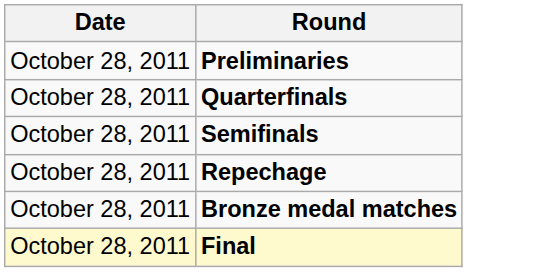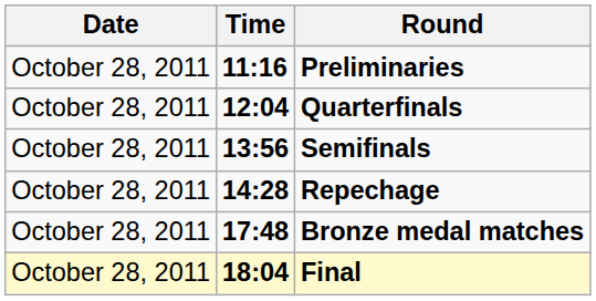+ column: Time | 11:16 | 12:04 | 13:56 | 14:28 | 17:48 | 18:04
